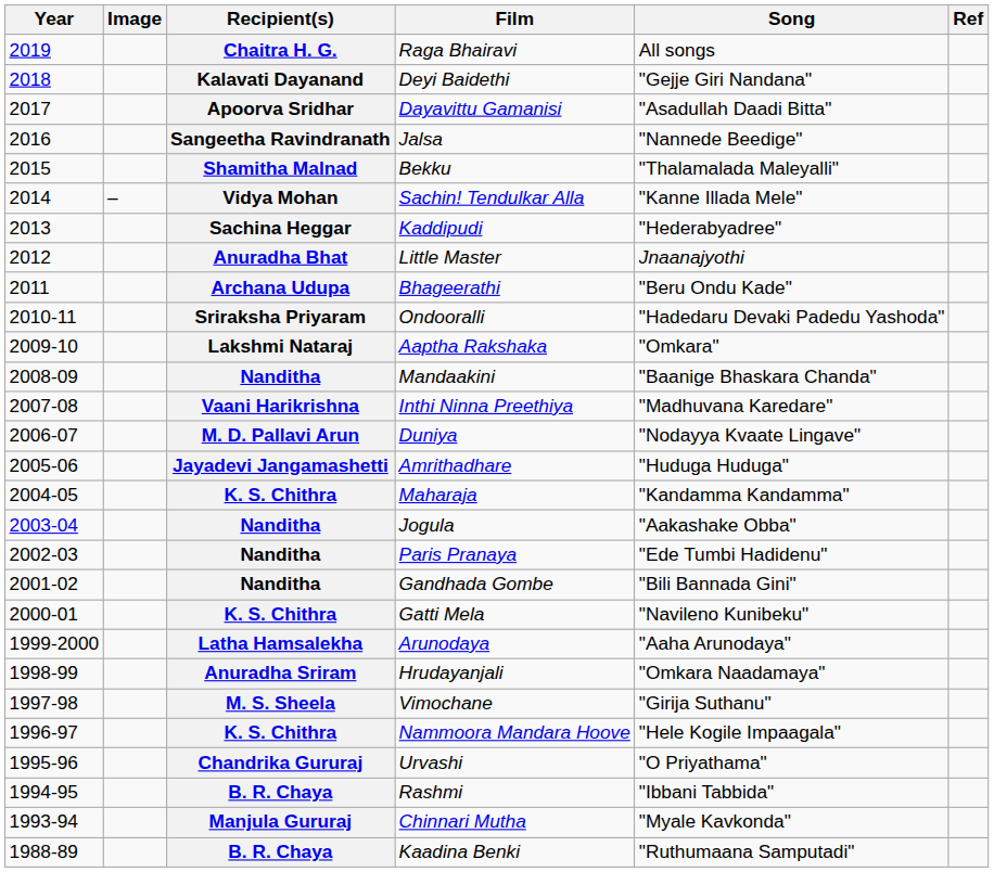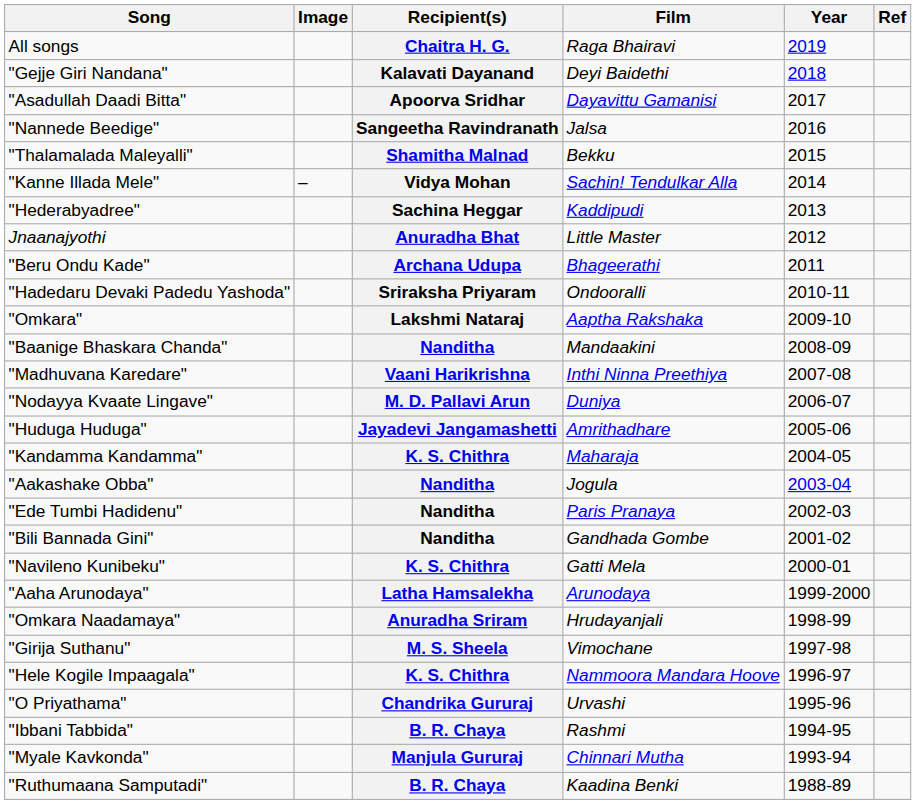columns swapped: Year <-> Song
